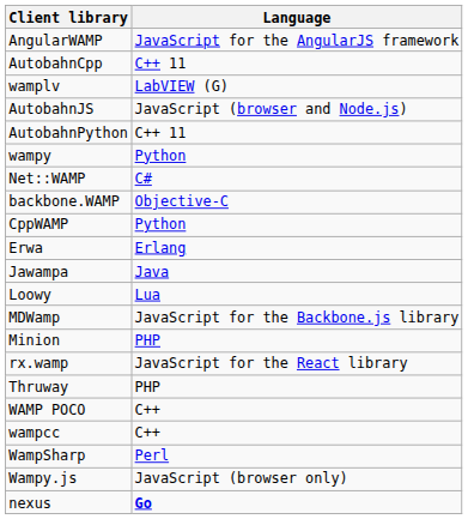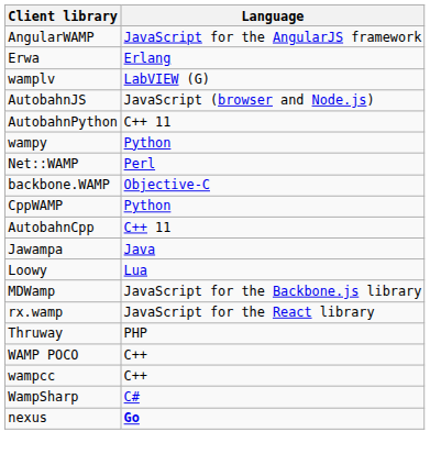rows swapped: AutobahnCpp <-> Erwa
Net::WAMP | Language: C# -> Perl
- row: Minion | PHP
WampSharp | Language: Perl -> C#
- row: Wampy.js | JavaScript (browser only)
